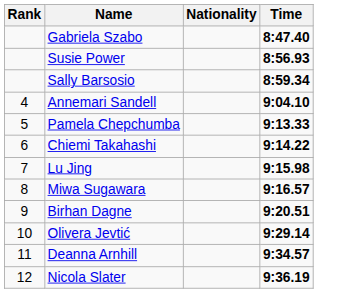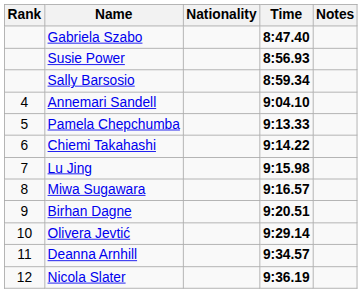+ column: Notes
